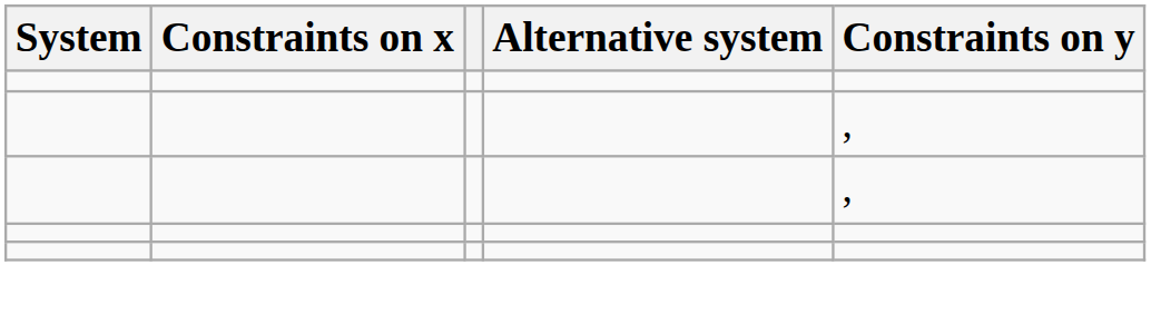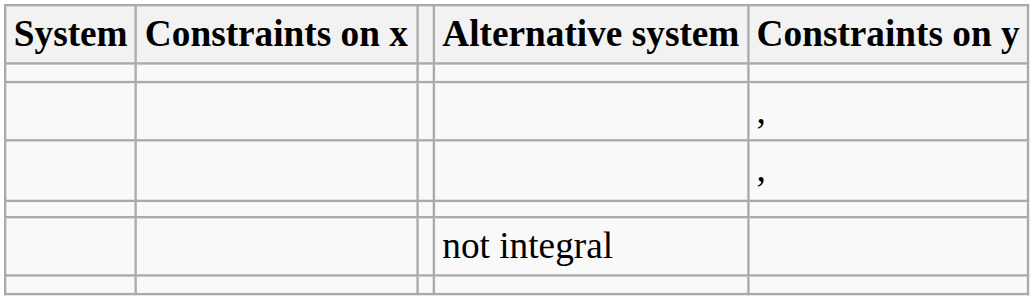+ row: not integral
